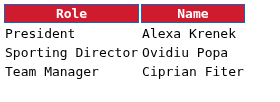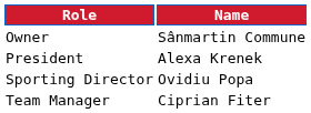+ row: Owner | Sânmartin Commune
